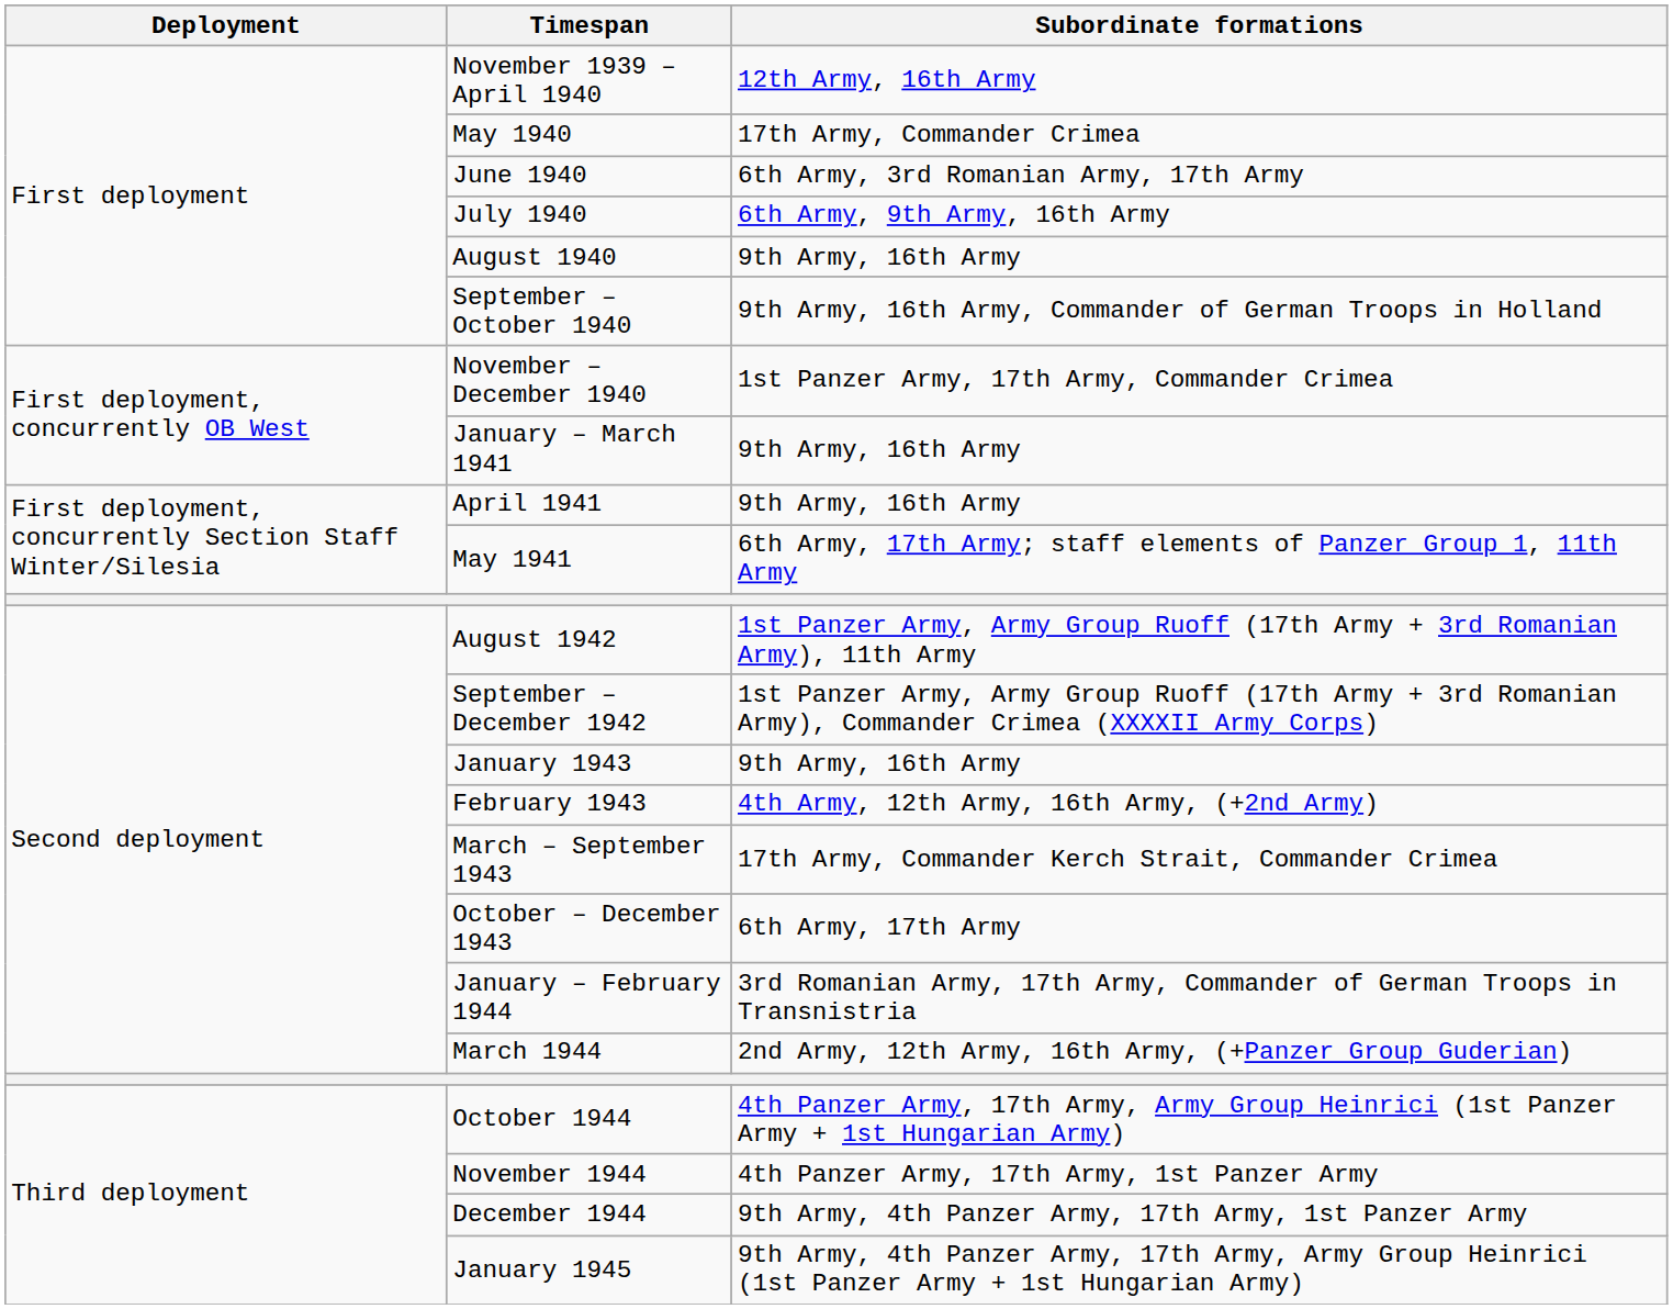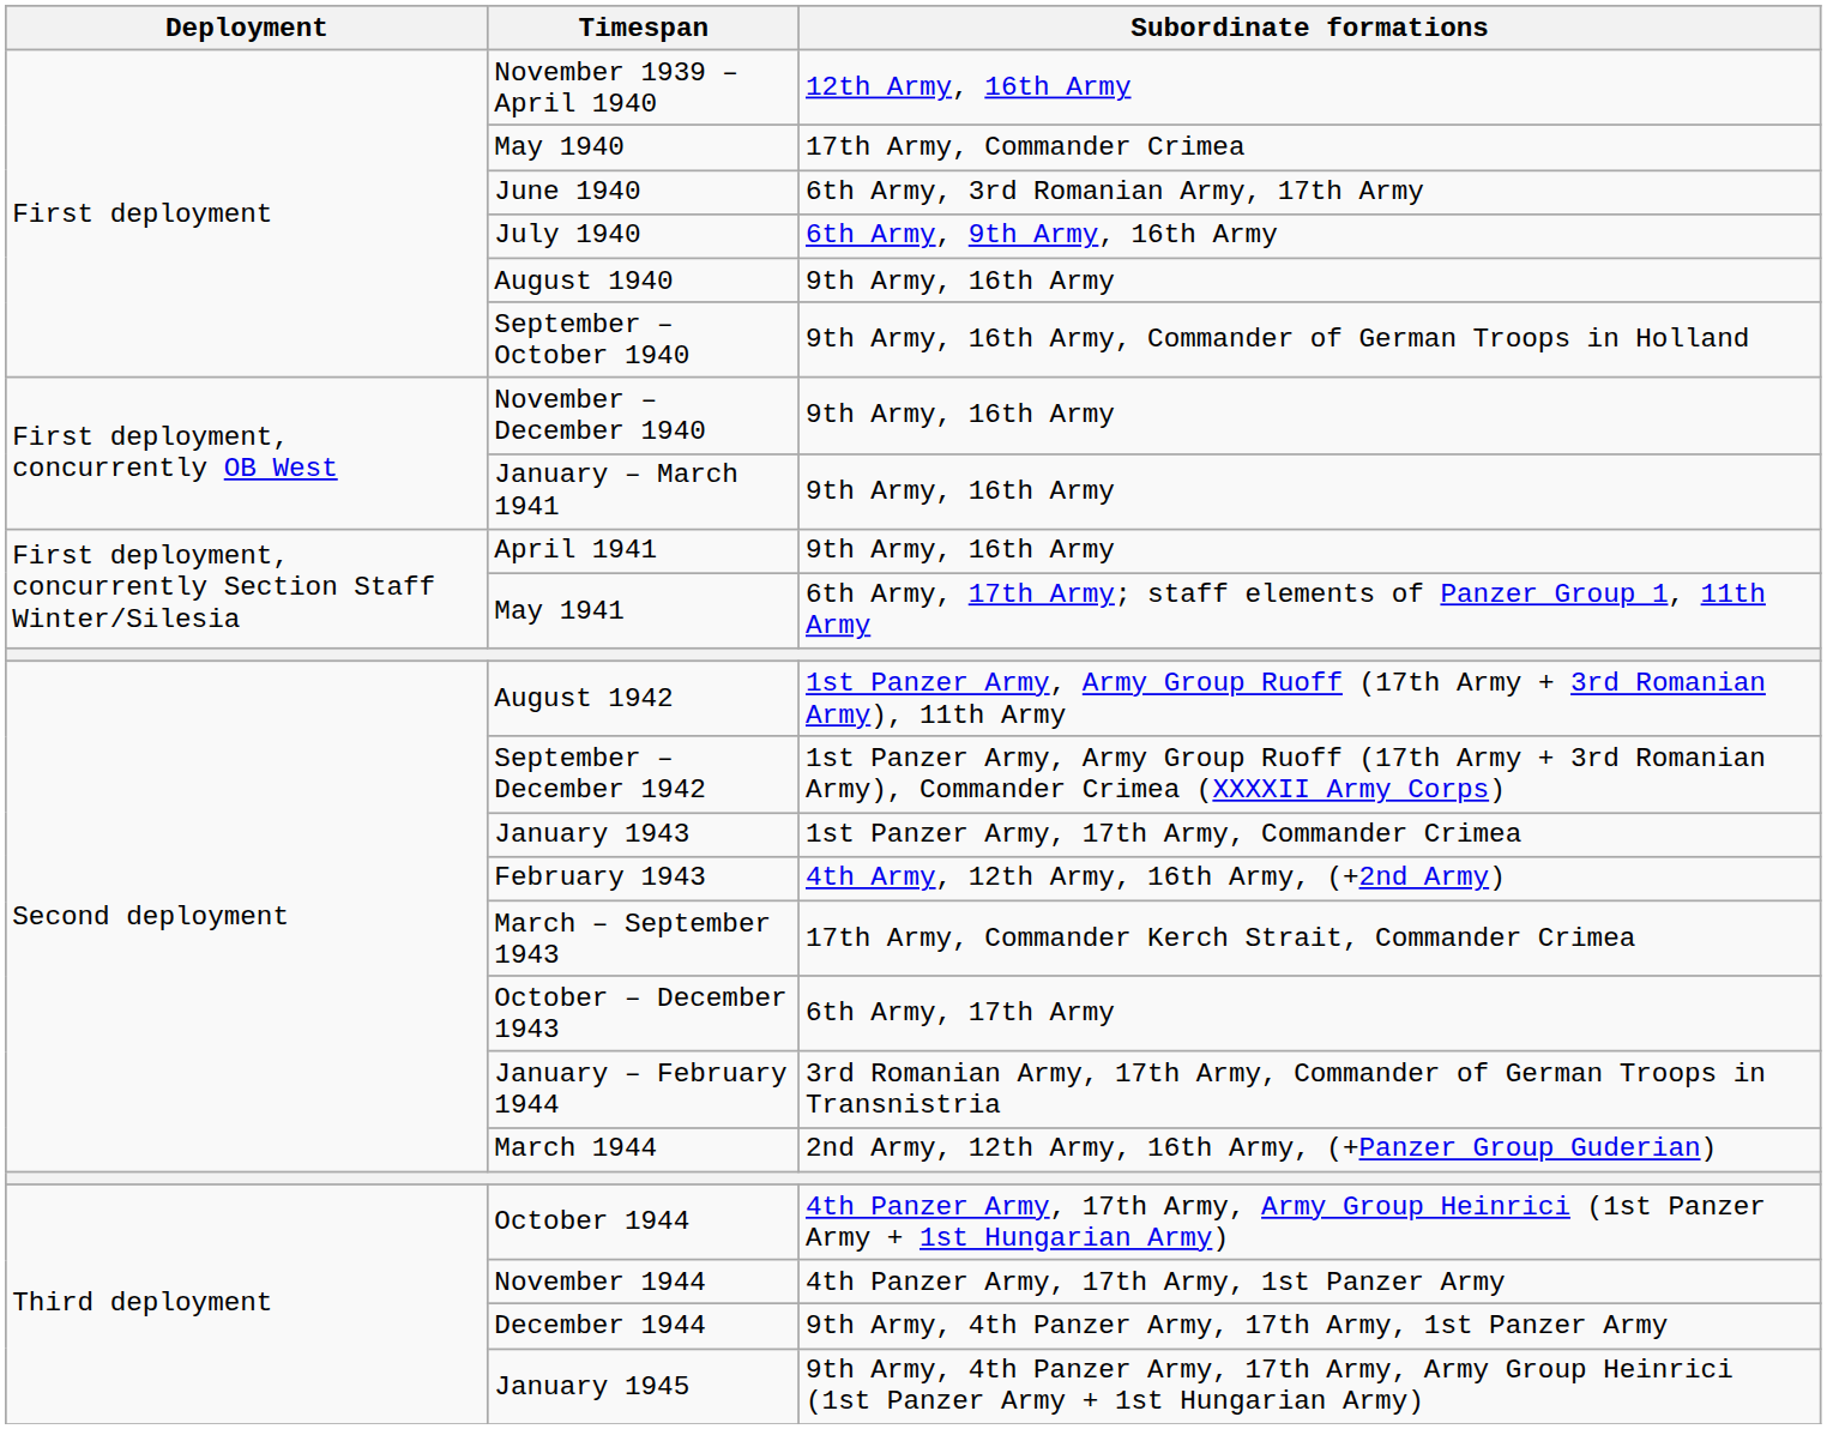November – December 1940 | Subordinate formations: 1st Panzer Army, 17th Army, Commander Crimea -> 9th Army, 16th Army
January 1943 | Subordinate formations: 9th Army, 16th Army -> 1st Panzer Army, 17th Army, Commander Crimea
